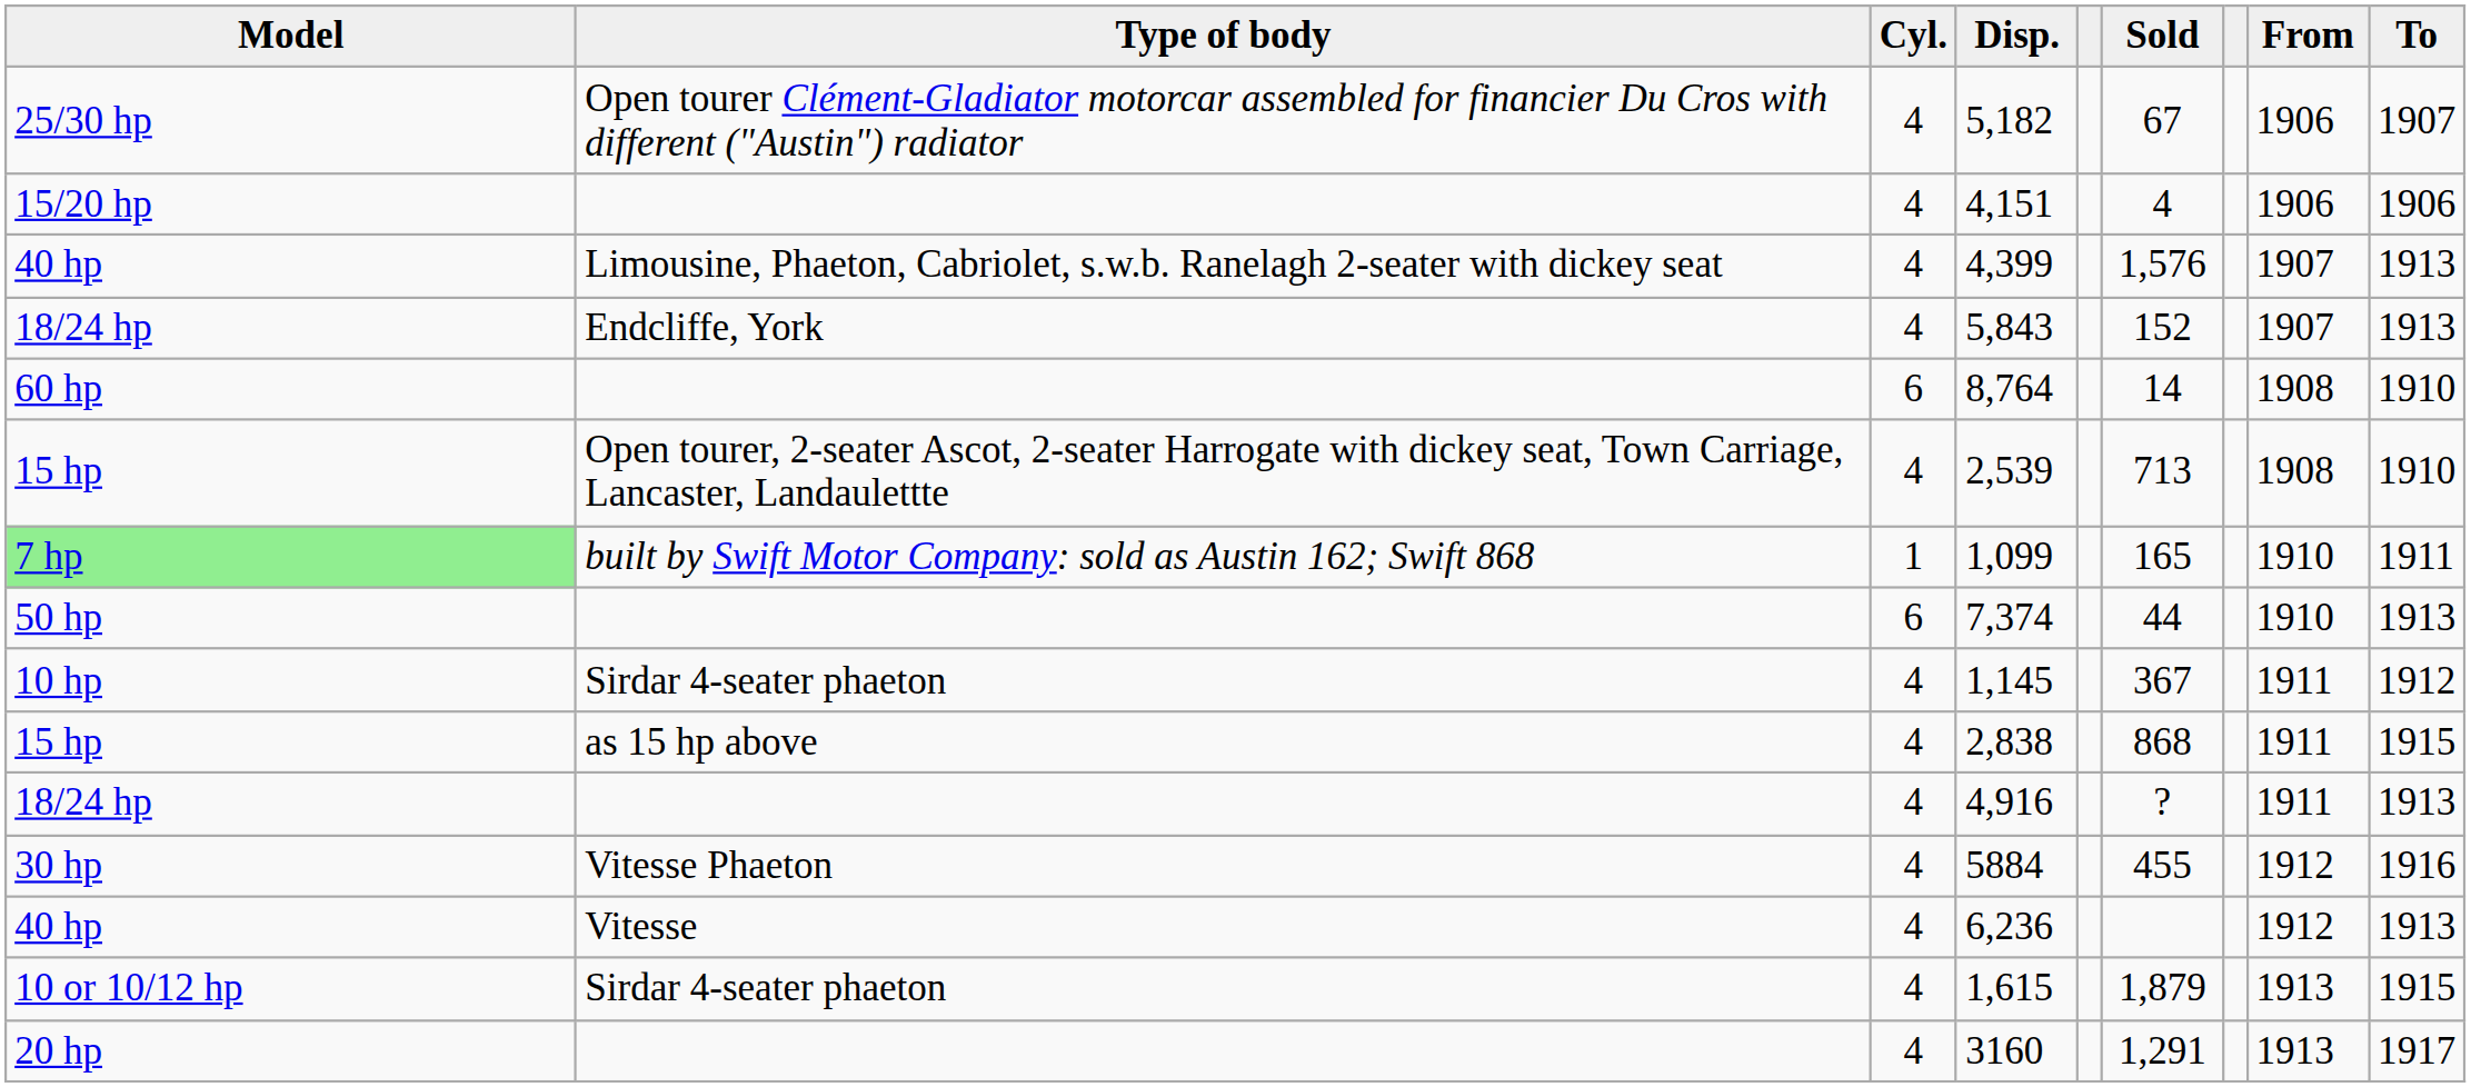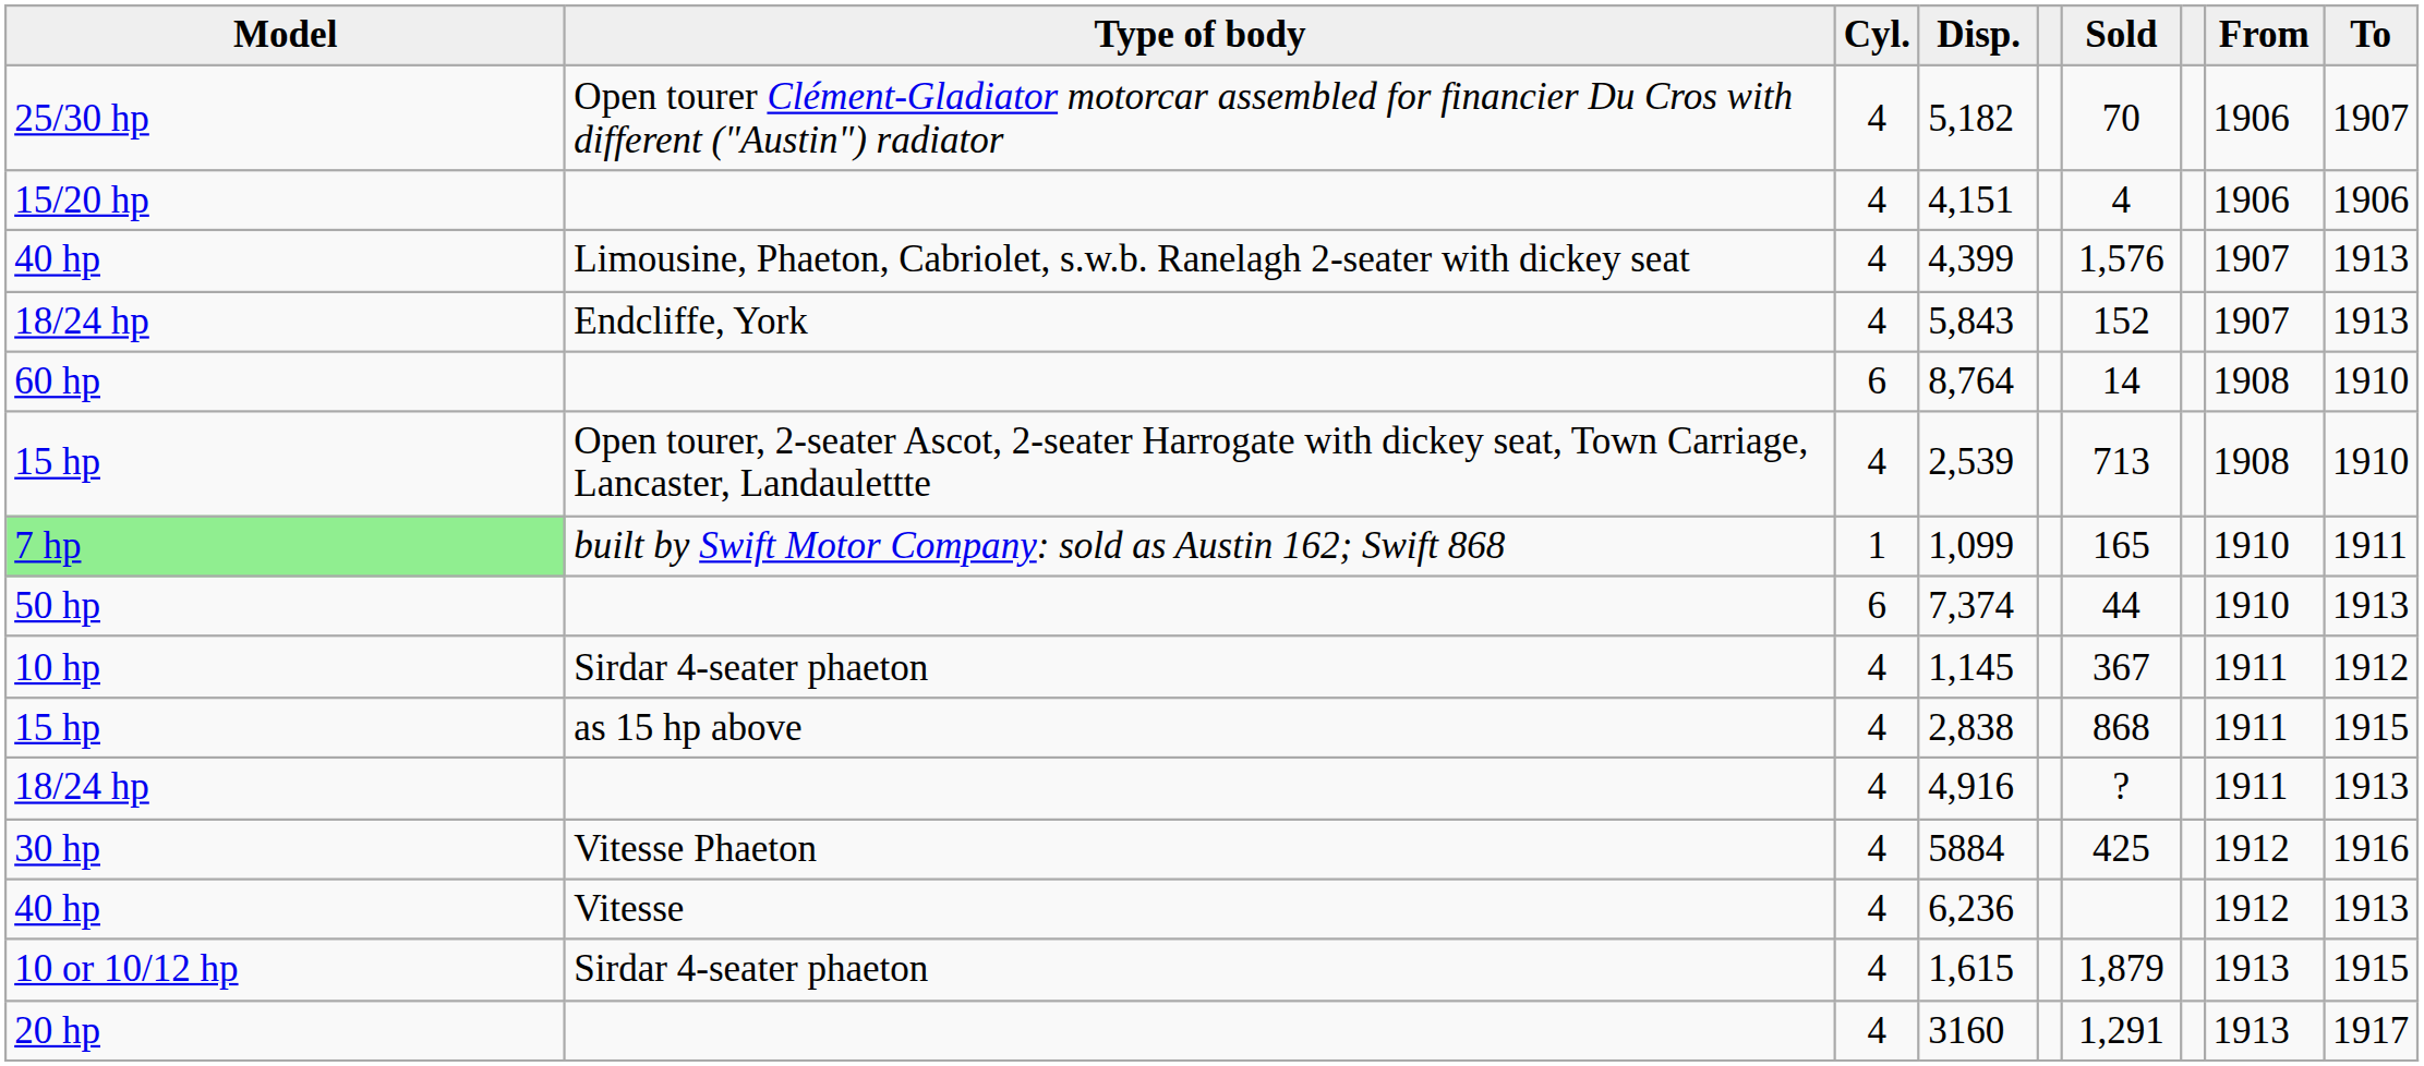5,182 | Sold: 67 -> 70
5884 | Sold: 455 -> 425
